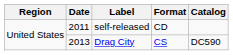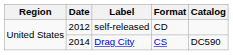self-released | Date: 2011 -> 2012
Drag City | Date: 2013 -> 2014
